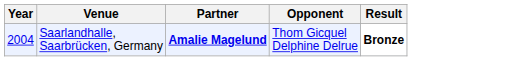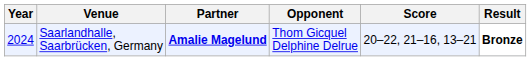+ column: Score | 20–22, 21–16, 13–21
Saarlandhalle, Saarbrücken, Germany | Year: 2004 -> 2024
